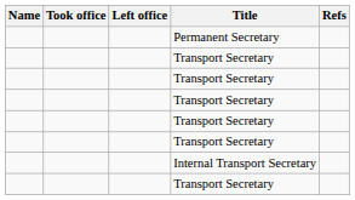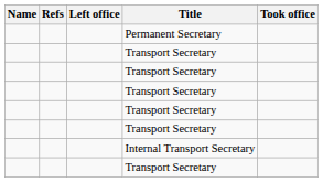columns swapped: Took office <-> Refs
